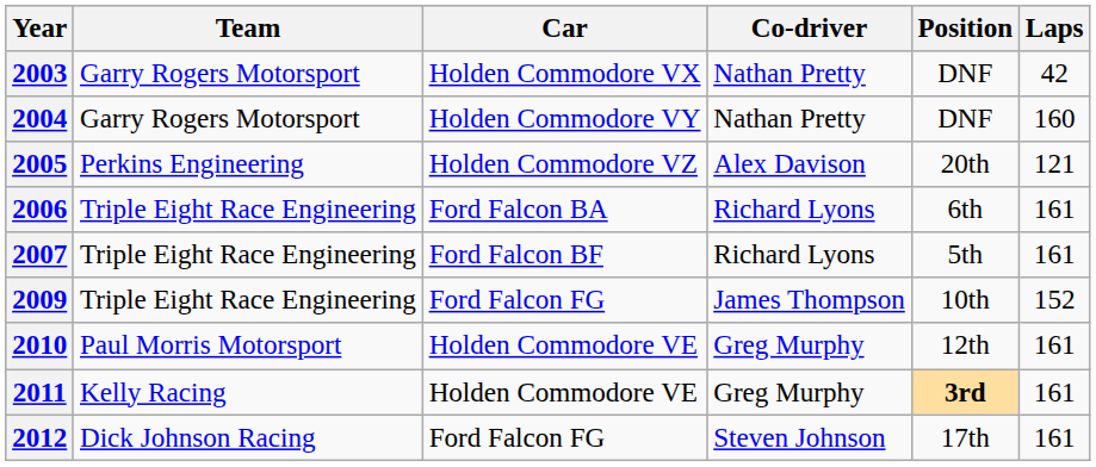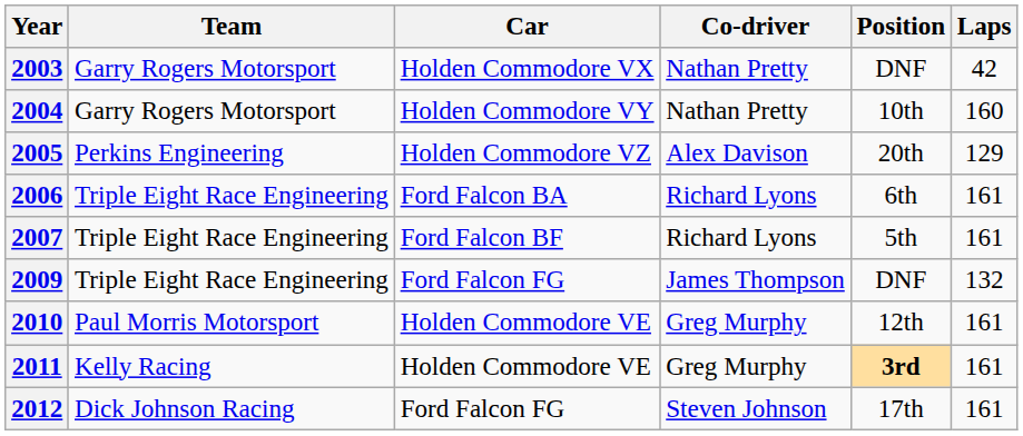2004 | Position: DNF -> 10th
2005 | Laps: 121 -> 129
2009 | Position: 10th -> DNF
2009 | Laps: 152 -> 132
